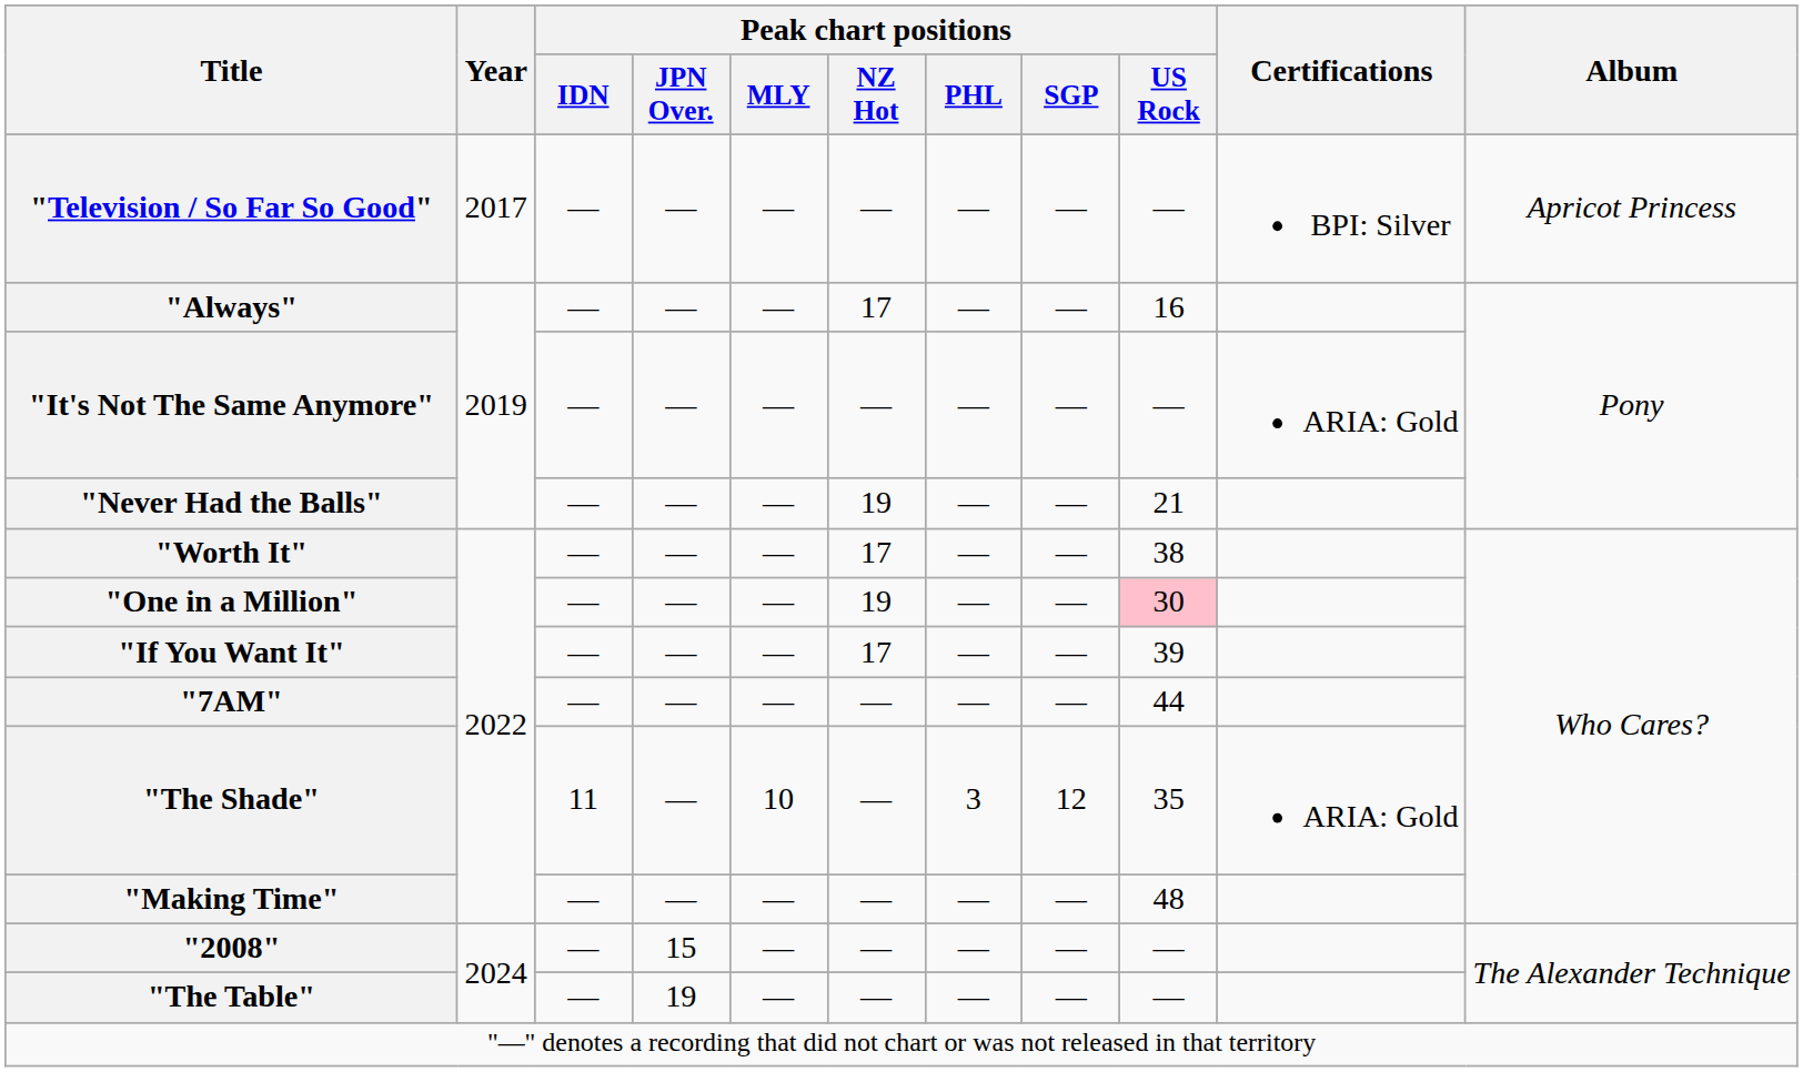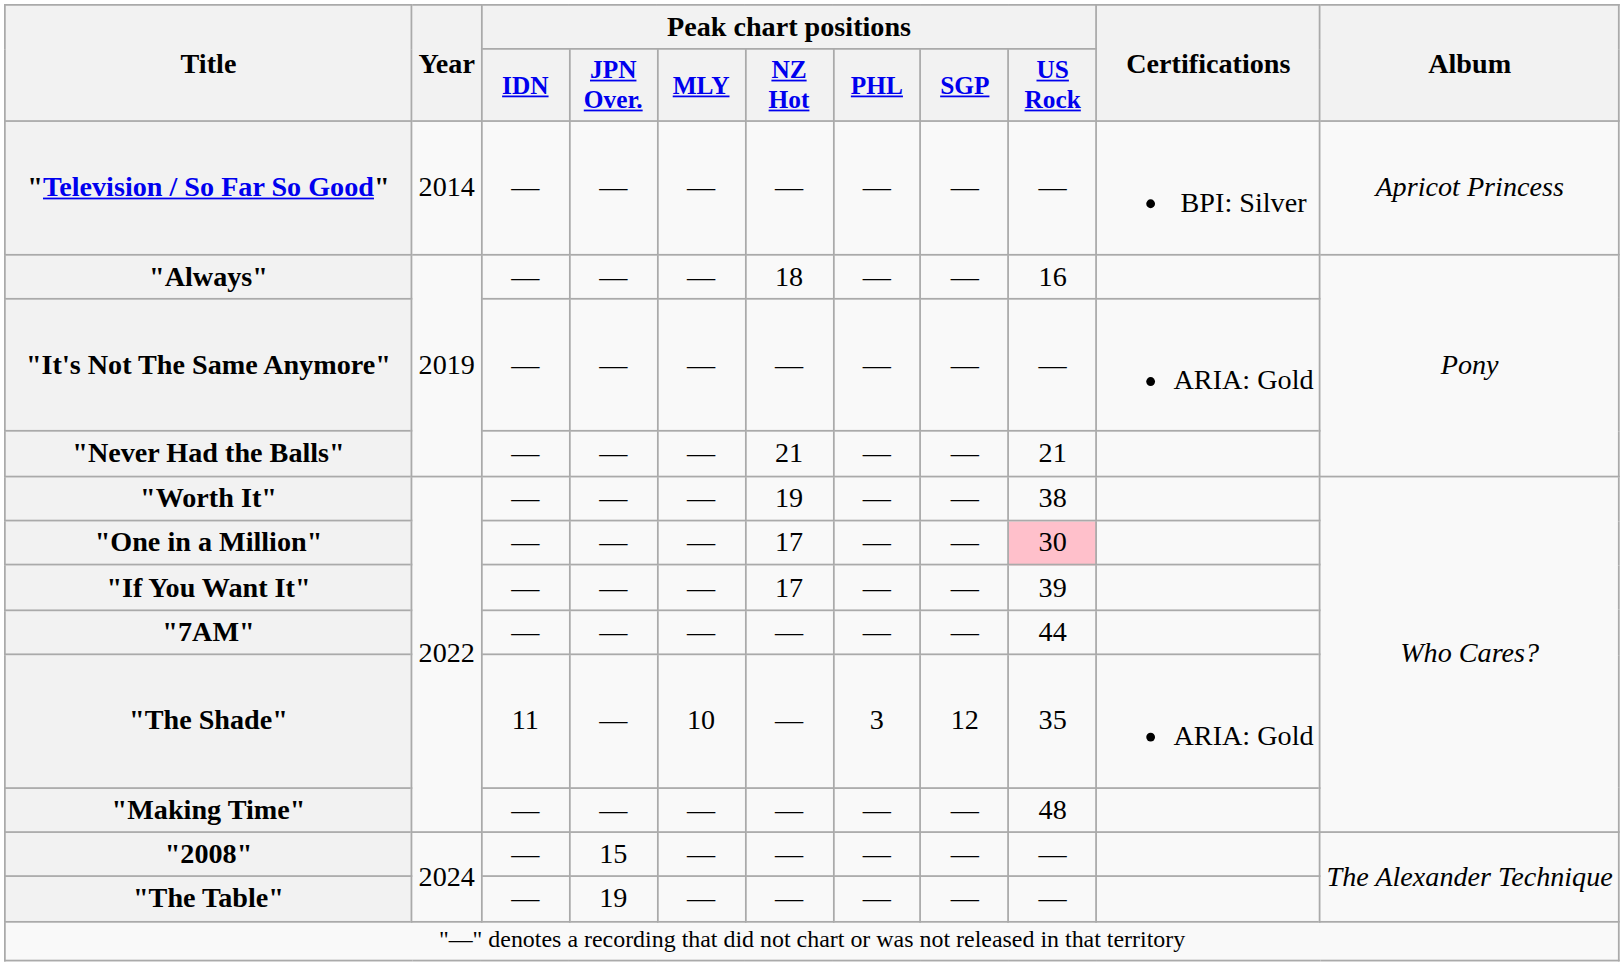"Television / So Far So Good" | Year: 2017 -> 2014
"Always" | Peak chart positions / NZ Hot: 17 -> 18
"Never Had the Balls" | Peak chart positions / NZ Hot: 19 -> 21
"Worth It" | Peak chart positions / NZ Hot: 17 -> 19
"One in a Million" | Peak chart positions / NZ Hot: 19 -> 17
